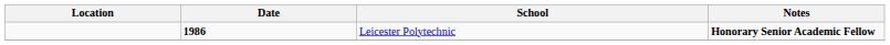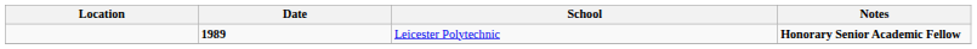Leicester Polytechnic | Date: 1986 -> 1989
